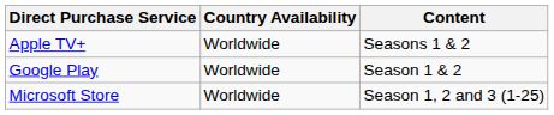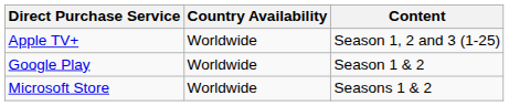Apple TV+ | Content: Seasons 1 & 2 -> Season 1, 2 and 3 (1-25)
Microsoft Store | Content: Season 1, 2 and 3 (1-25) -> Seasons 1 & 2
